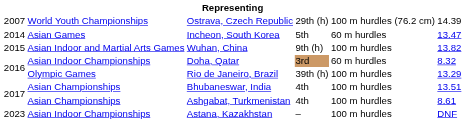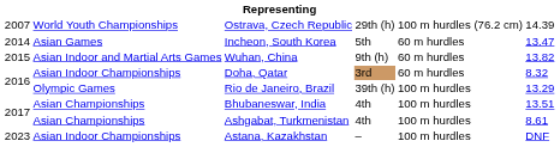Wuhan, China | column 5: 100 m hurdles -> 60 m hurdles
